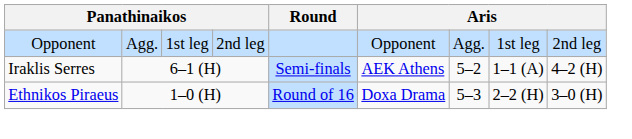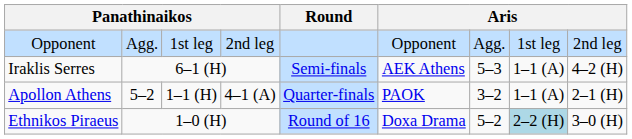Iraklis Serres | column 7: 5–2 -> 5–3
+ row: Apollon Athens | 5–2 | 1–1 (H) | 4–1 (A) | Quarter-finals | PAOK | 3–2 | 1–1 (A) | 2–1 (H)
Ethnikos Piraeus | column 7: 5–3 -> 5–2
Ethnikos Piraeus | column 8: no background -> lightblue background
